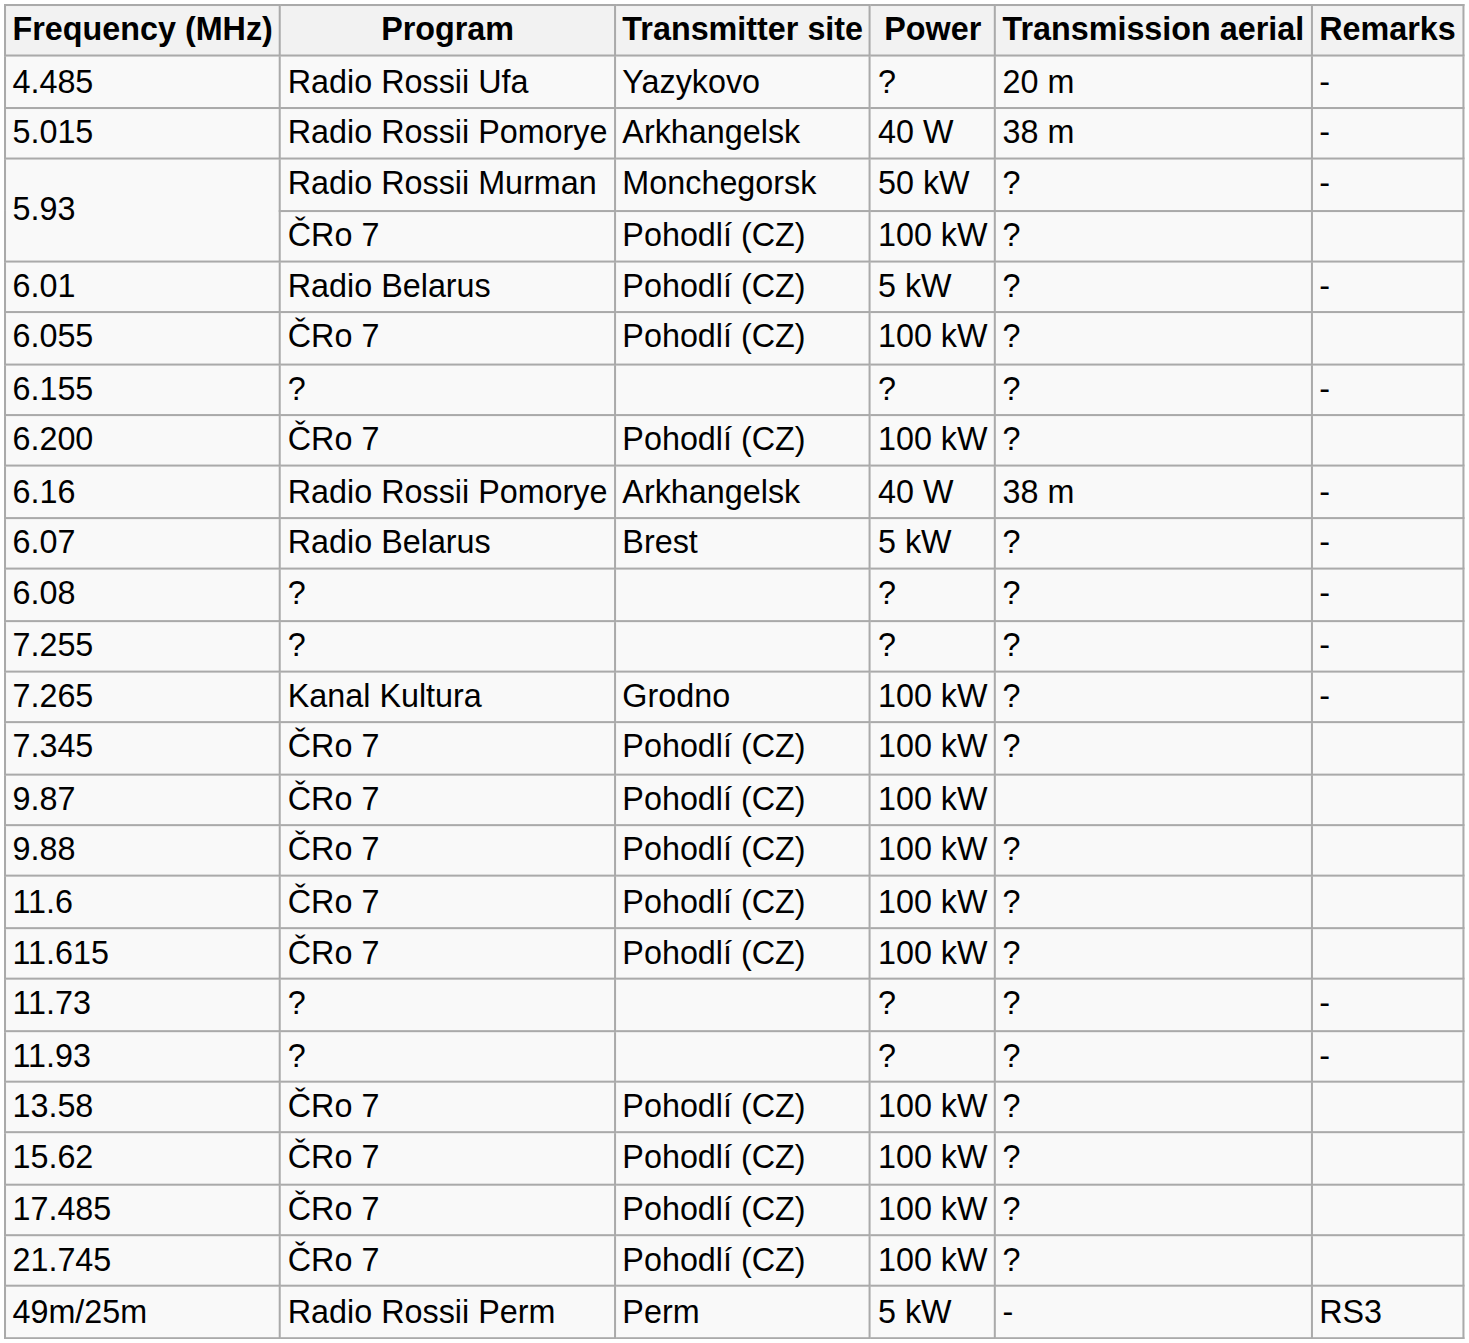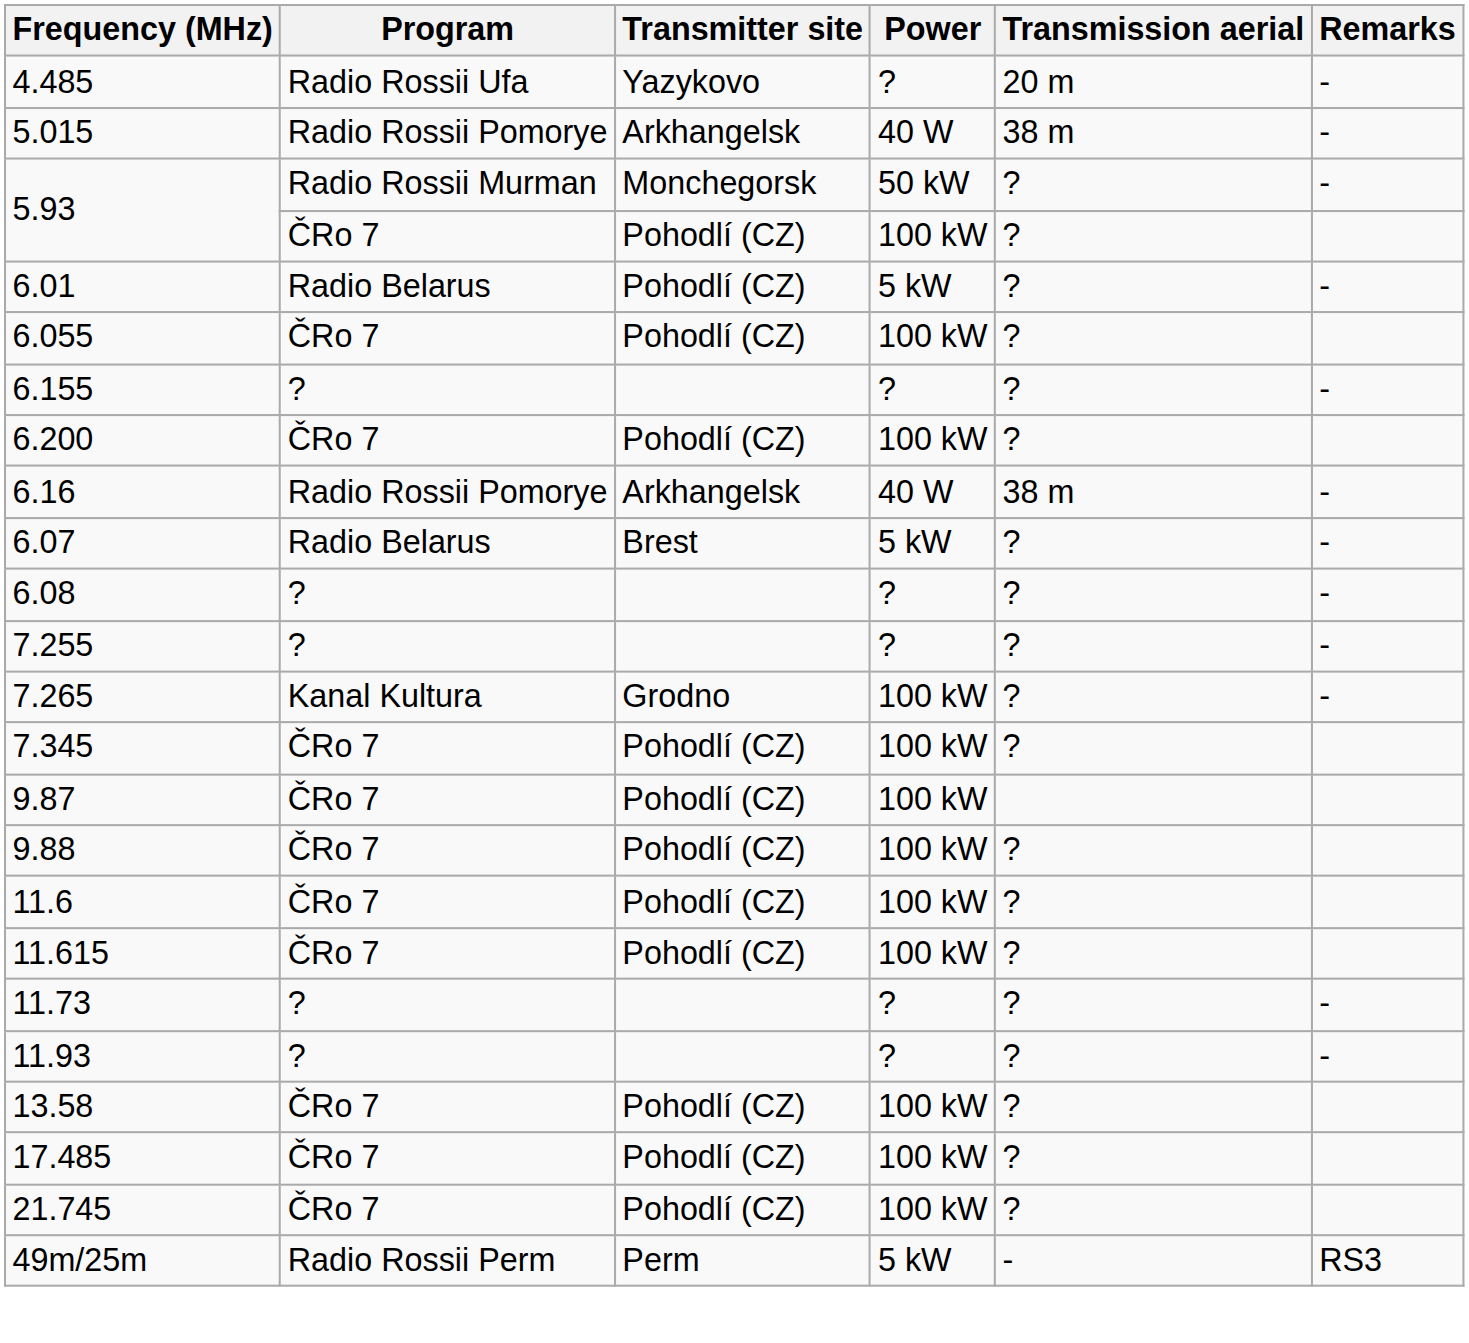- row: 15.62 | ČRo 7 | Pohodlí (CZ) | 100 kW | ?
